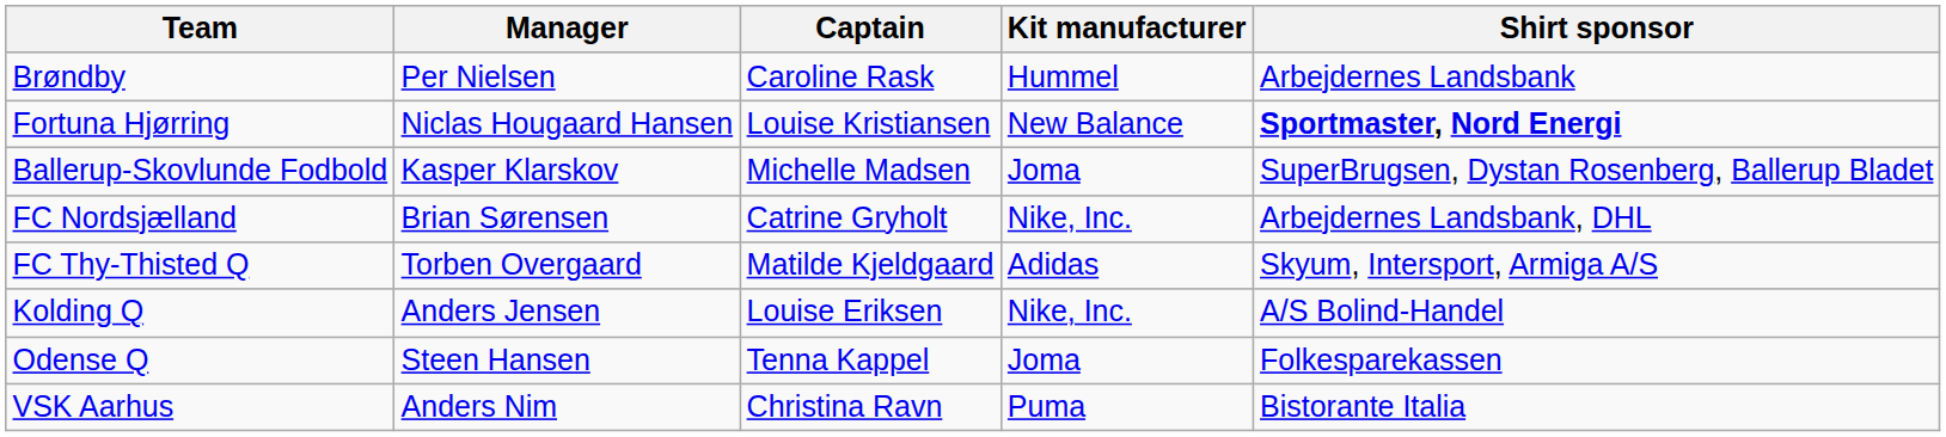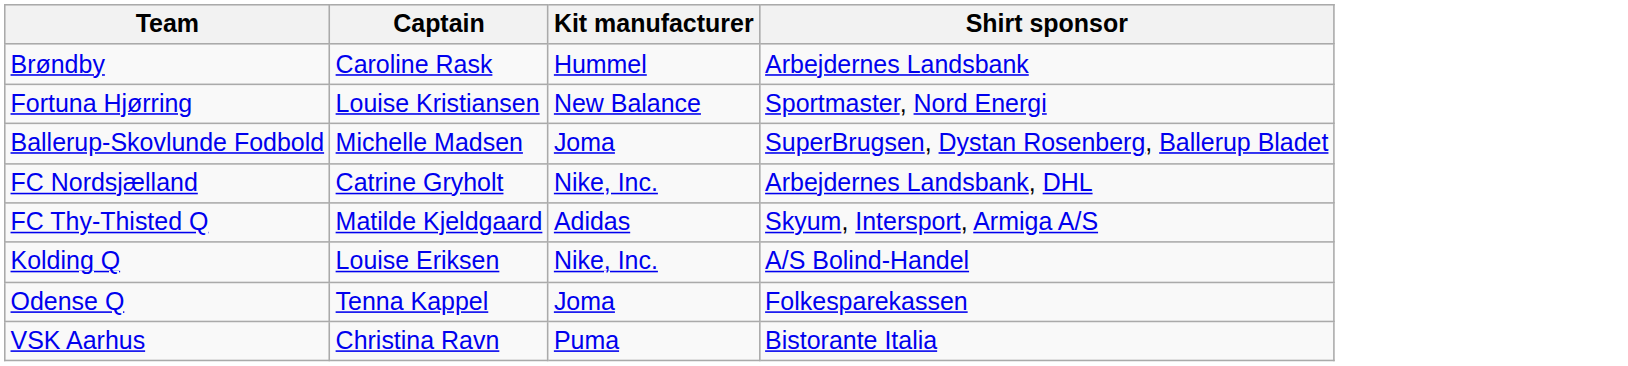- column: Manager | Per Nielsen | Niclas Hougaard Hansen | Kasper Klarskov | Brian Sørensen | Torben Overgaard | Anders Jensen | Steen Hansen | Anders Nim
Fortuna Hjørring | Shirt sponsor: bold -> normal
